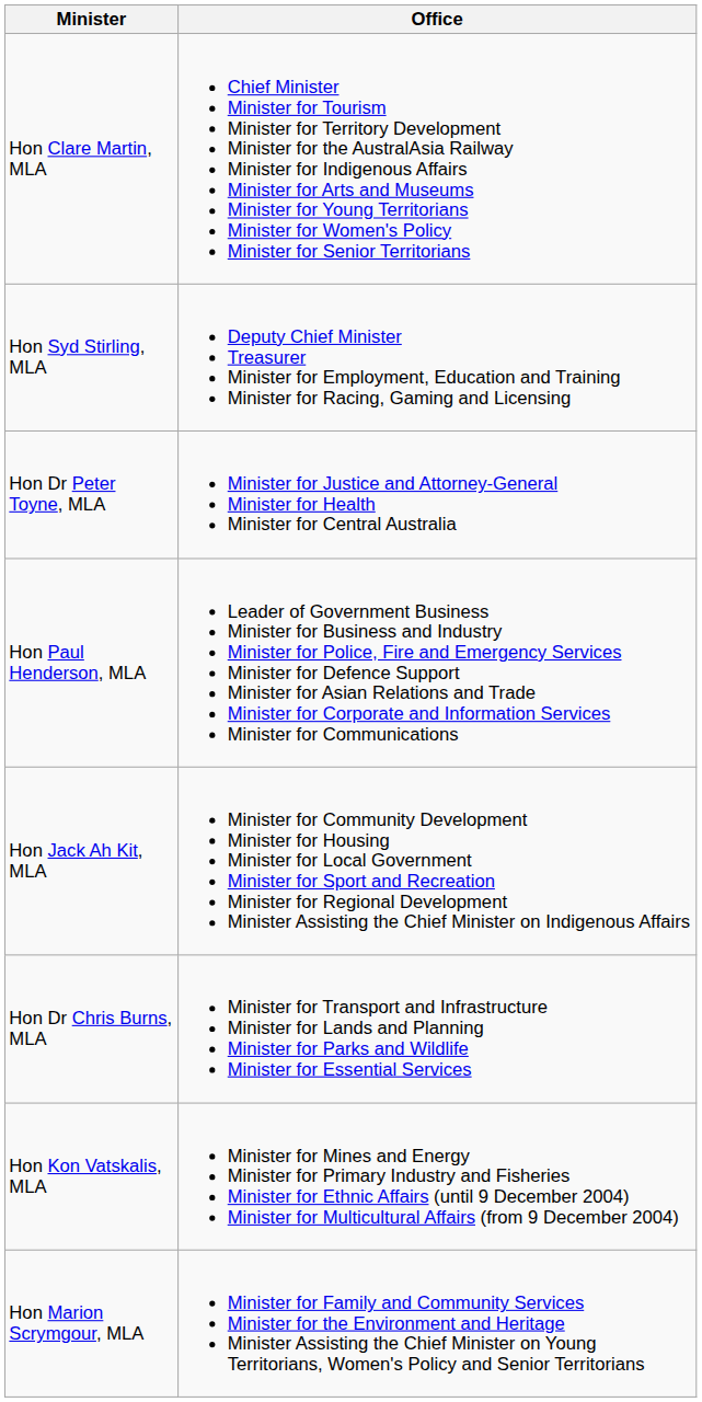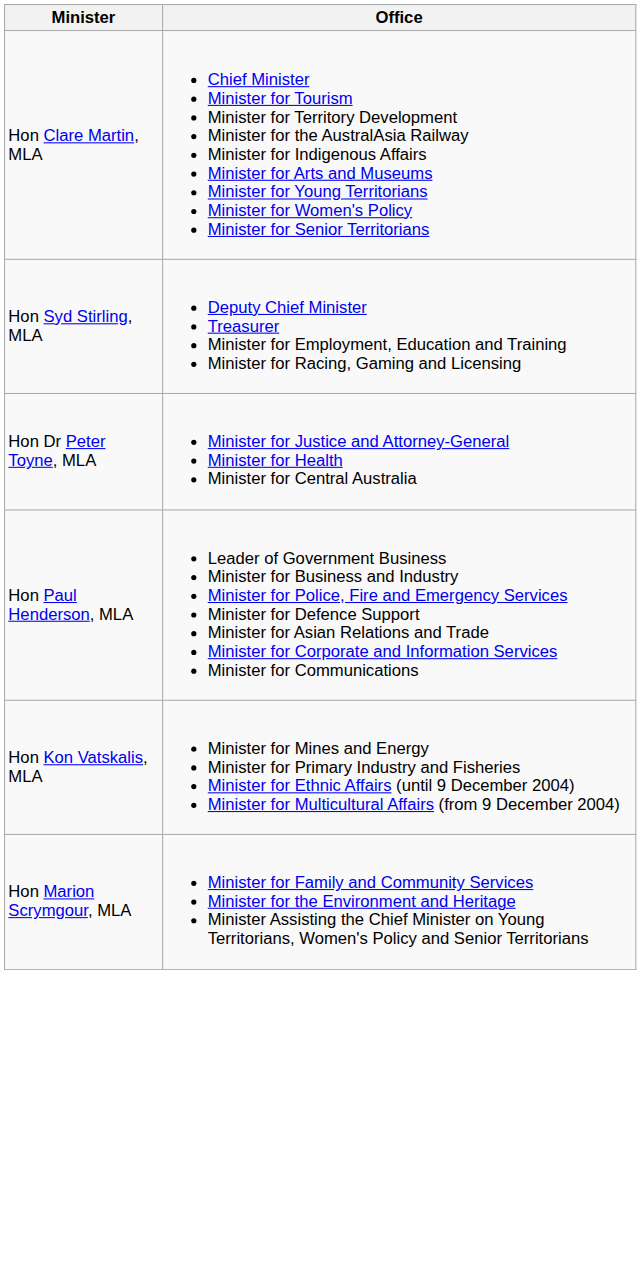- row: Hon Jack Ah Kit, MLA | Minister for Community Development Minister for Housing Minister for Local Government Minister for Sport and Recreation Minister for Regional Development Minister Assisting the Chief Minister on Indigenous Affairs
- row: Hon Dr Chris Burns, MLA | Minister for Transport and Infrastructure Minister for Lands and Planning Minister for Parks and Wildlife Minister for Essential Services
